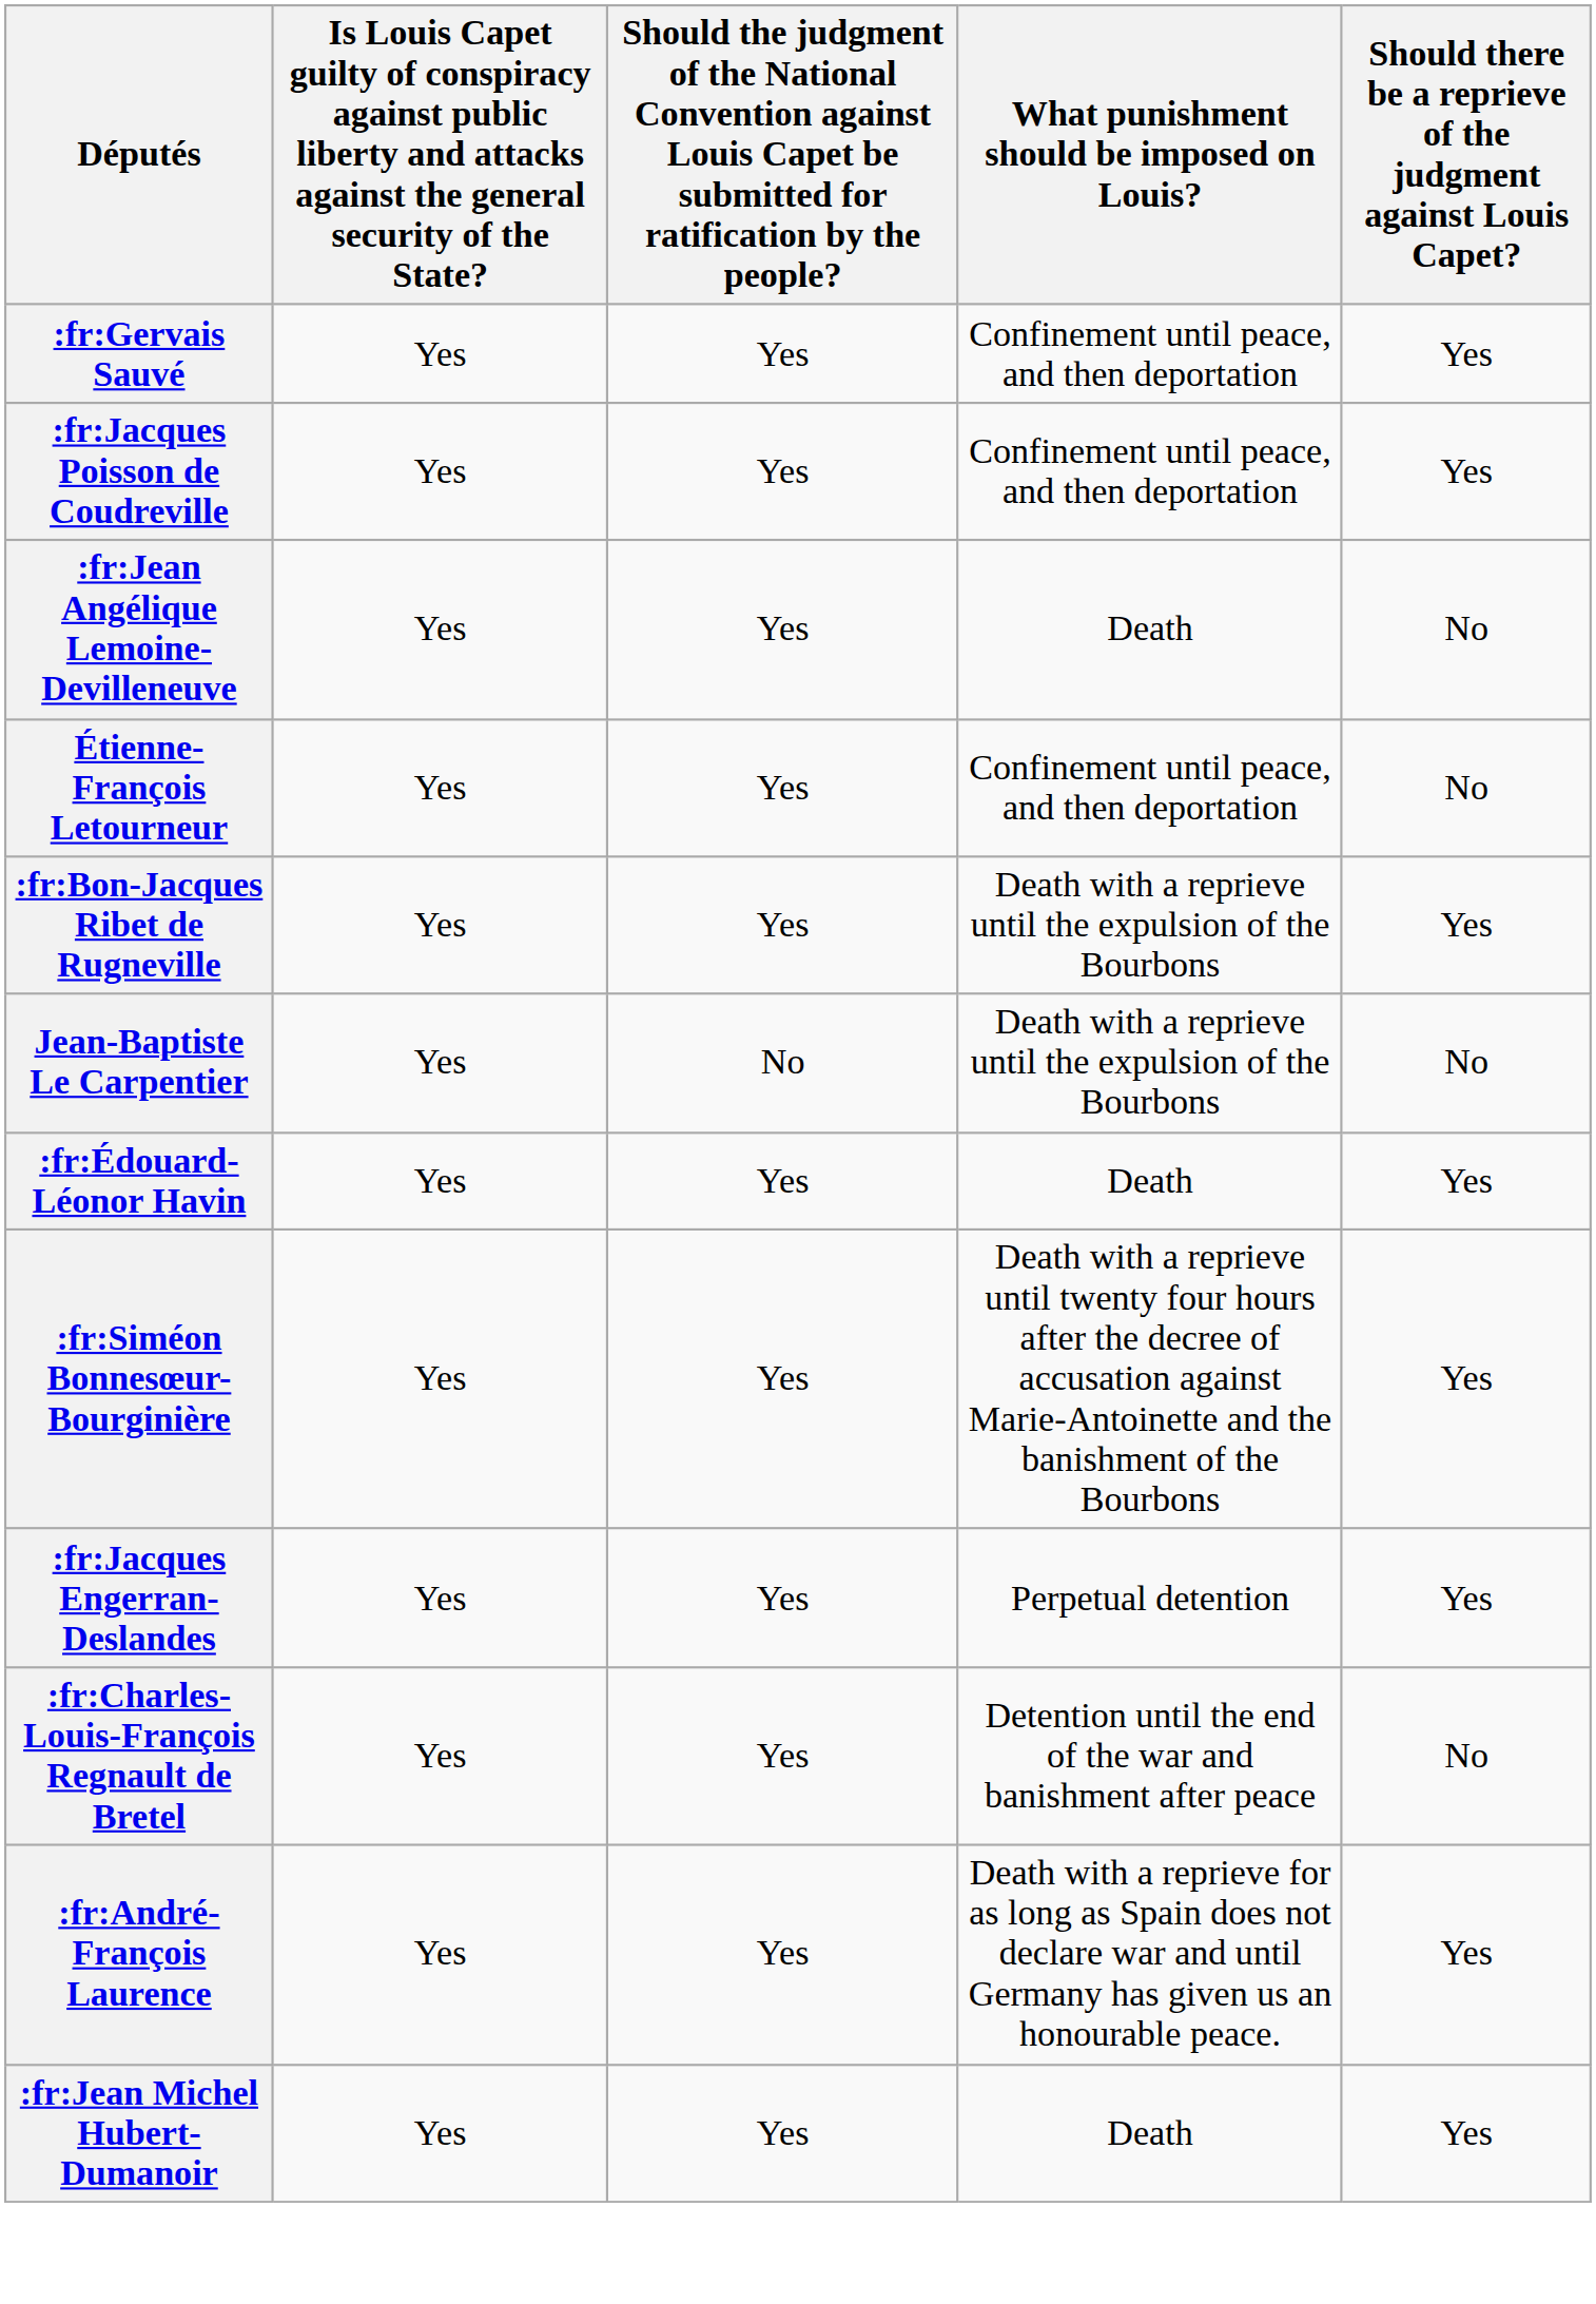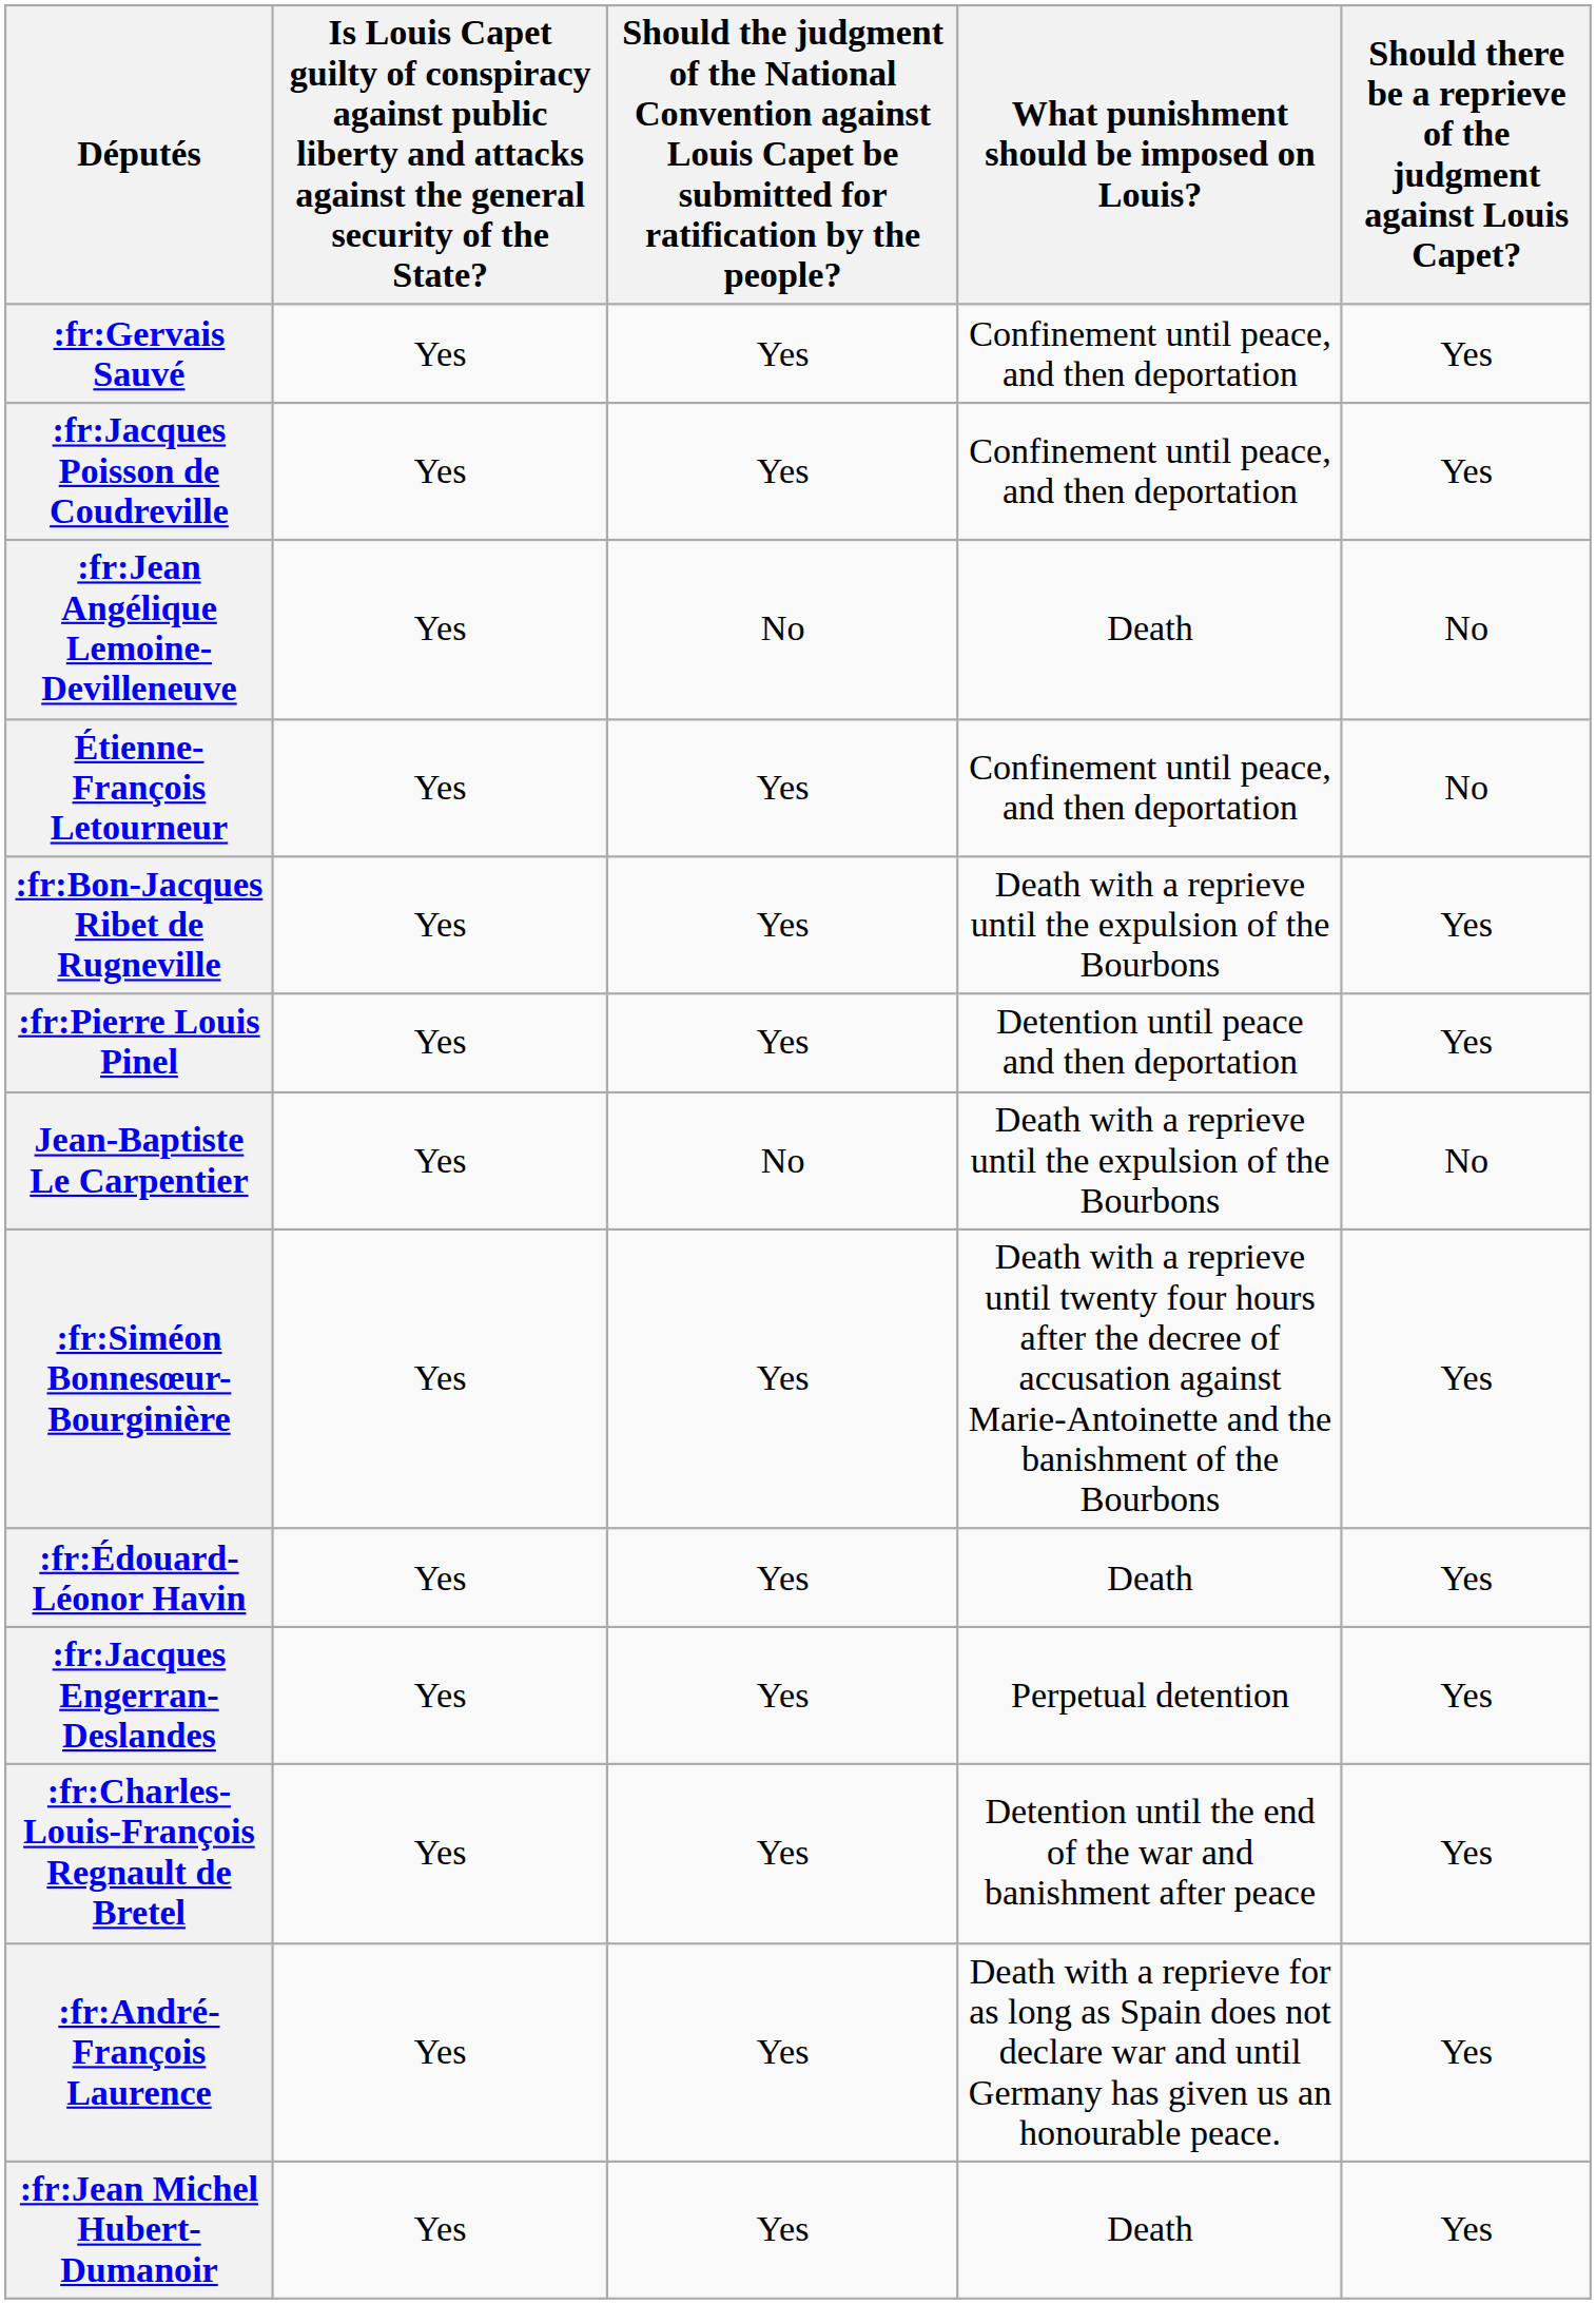:fr:Jean Angélique Lemoine-Devilleneuve | column 3: Yes -> No
+ row: :fr:Pierre Louis Pinel | Yes | Yes | Detention until peace and then deportation | Yes
rows swapped: :fr:Édouard-Léonor Havin <-> :fr:Siméon Bonnesœur-Bourginière
:fr:Charles-Louis-François Regnault de Bretel | column 5: No -> Yes
